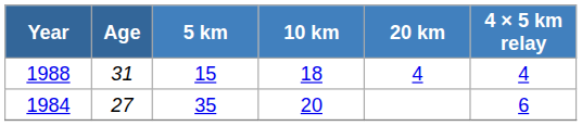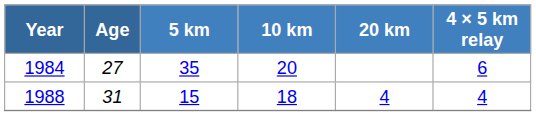rows swapped: 1984 <-> 1988
